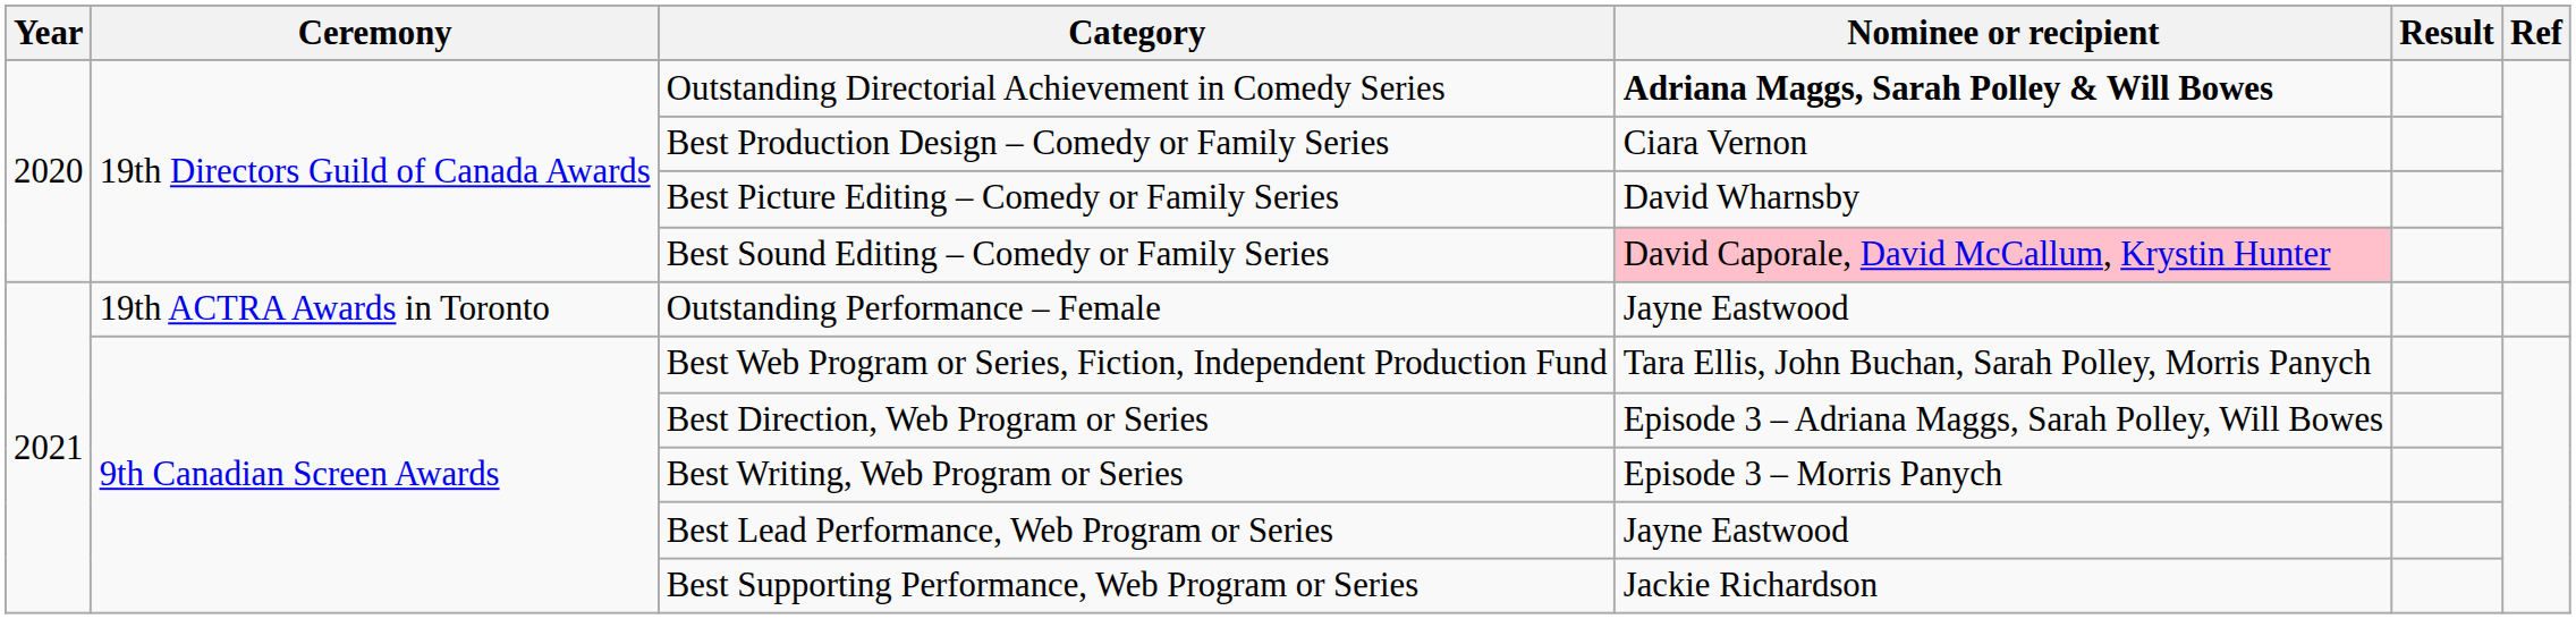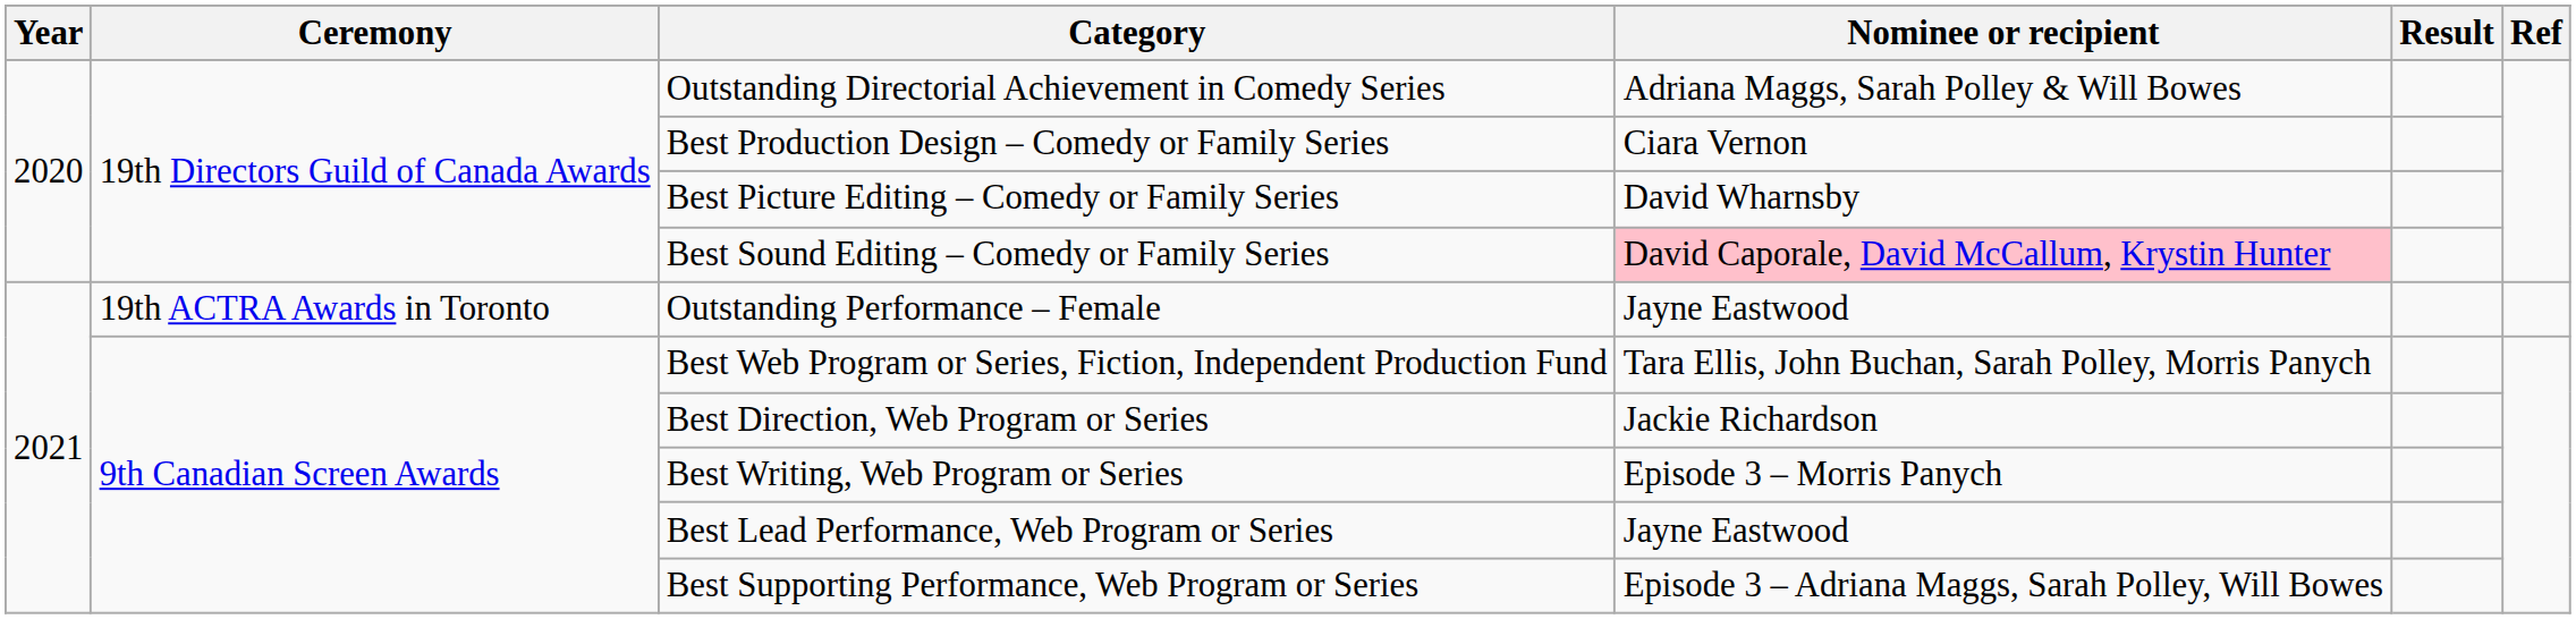Outstanding Directorial Achievement in Comedy Series | Nominee or recipient: bold -> normal
Best Direction, Web Program or Series | Nominee or recipient: Episode 3 – Adriana Maggs, Sarah Polley, Will Bowes -> Jackie Richardson
Best Supporting Performance, Web Program or Series | Nominee or recipient: Jackie Richardson -> Episode 3 – Adriana Maggs, Sarah Polley, Will Bowes
